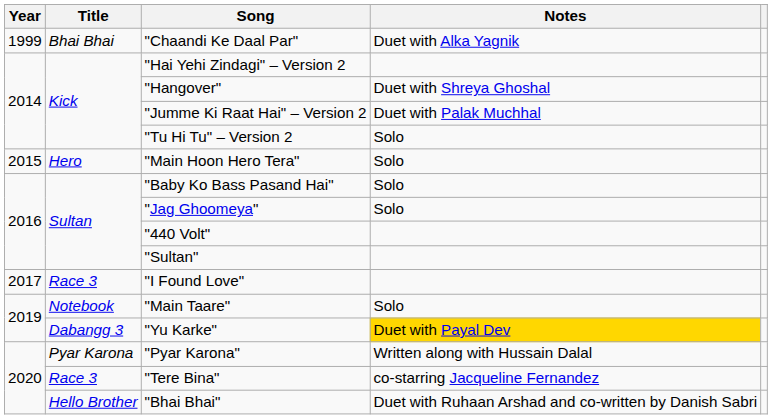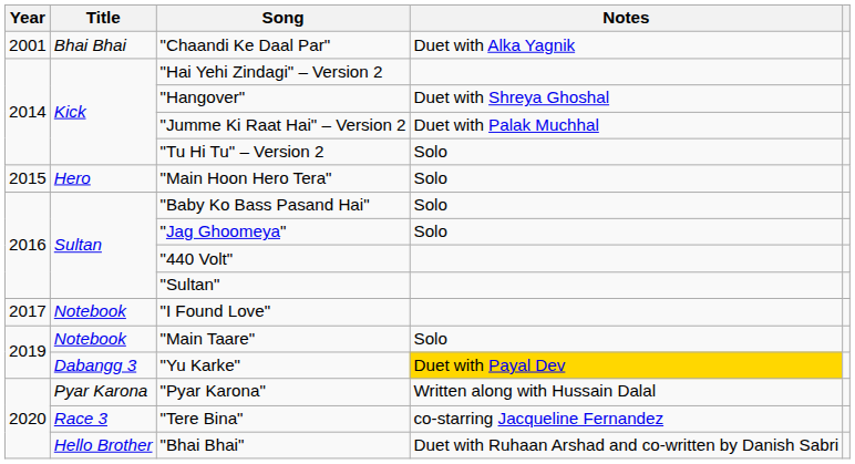"Chaandi Ke Daal Par" | Year: 1999 -> 2001
"I Found Love" | Title: Race 3 -> Notebook
